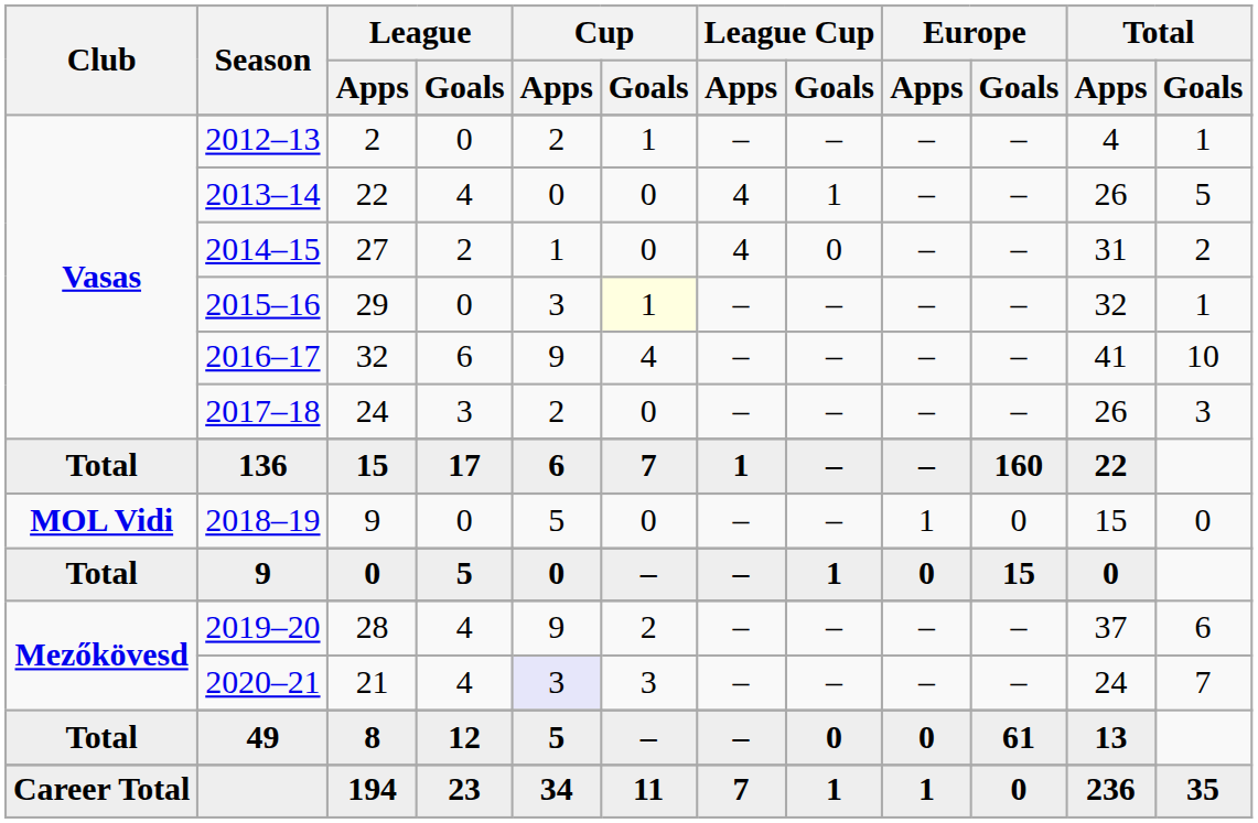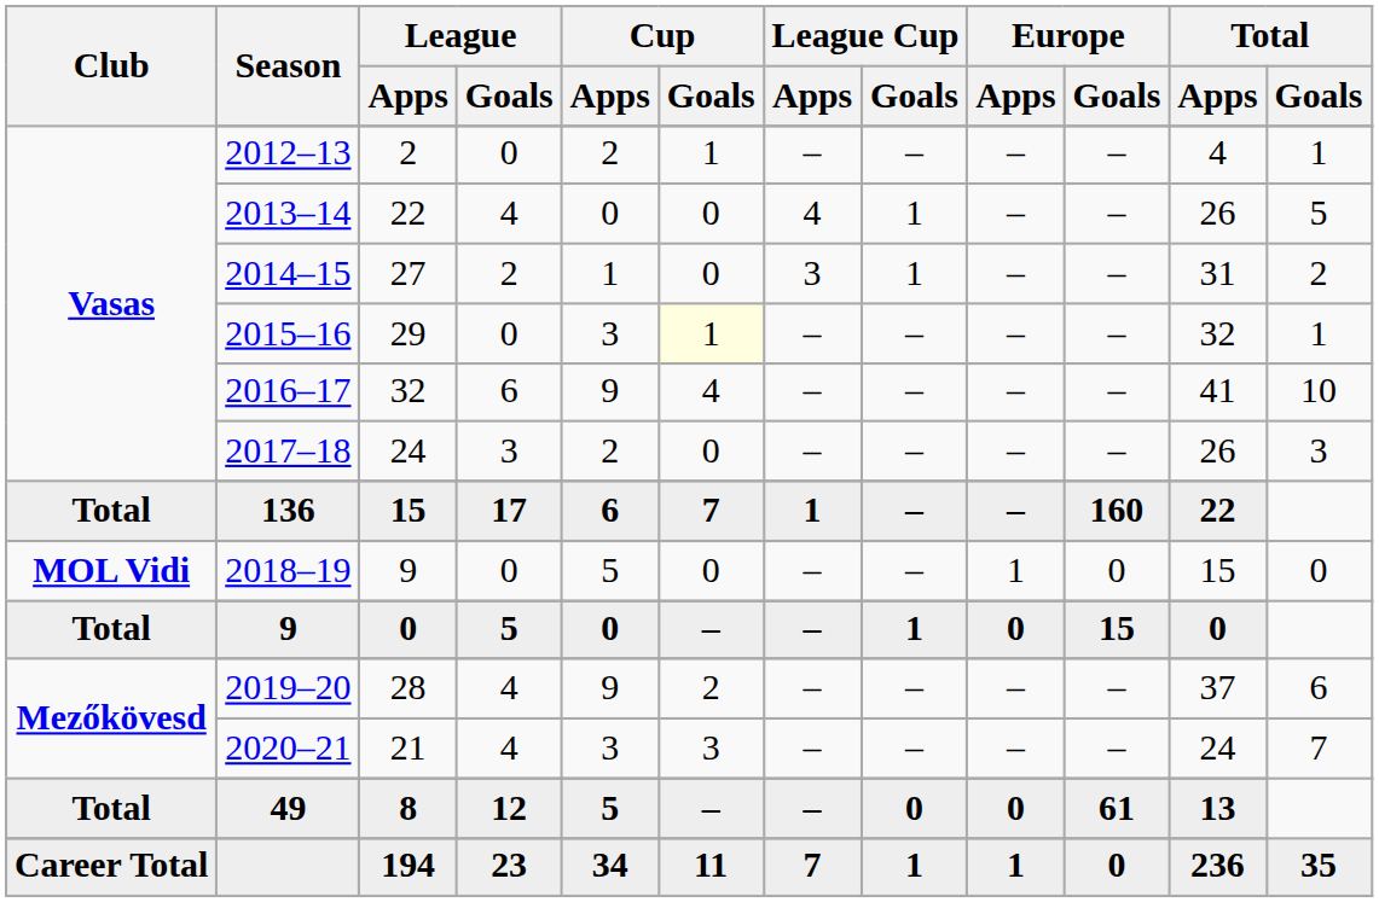27 | League Cup / Apps: 4 -> 3
27 | League Cup / Goals: 0 -> 1
21 | Cup / Apps: lavender background -> no background
